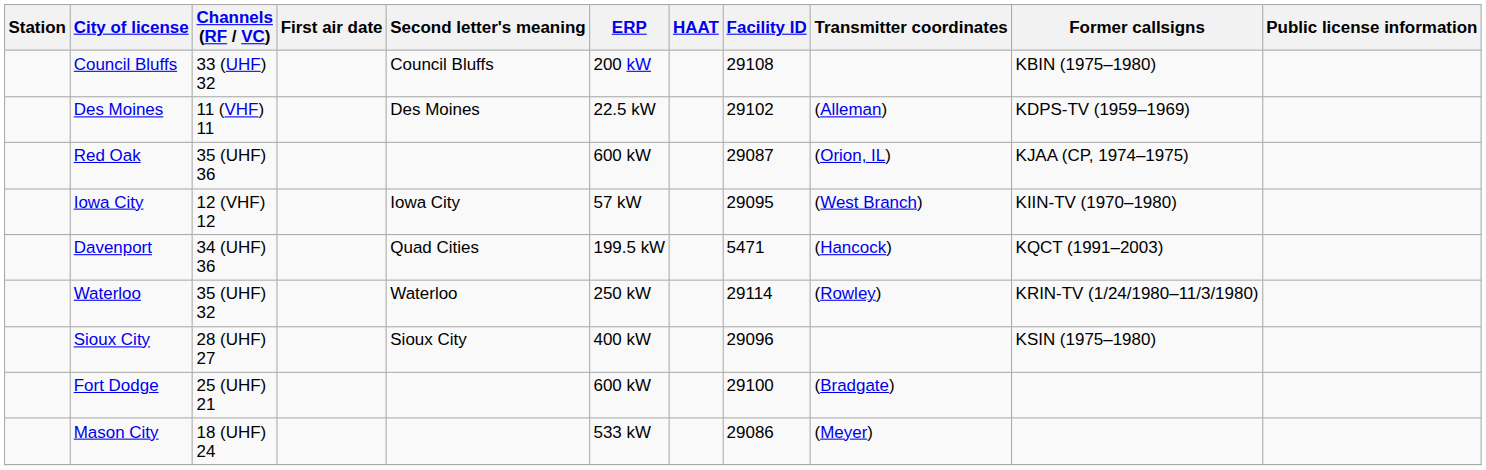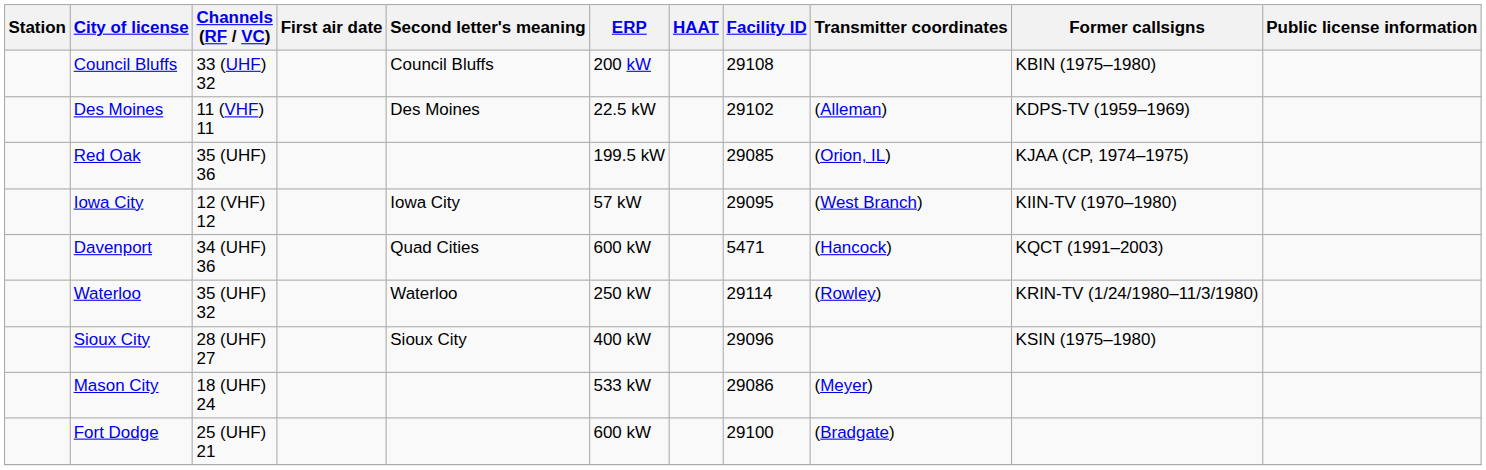Red Oak | ERP: 600 kW -> 199.5 kW
Red Oak | Facility ID: 29087 -> 29085
Davenport | ERP: 199.5 kW -> 600 kW
rows swapped: Fort Dodge <-> Mason City
